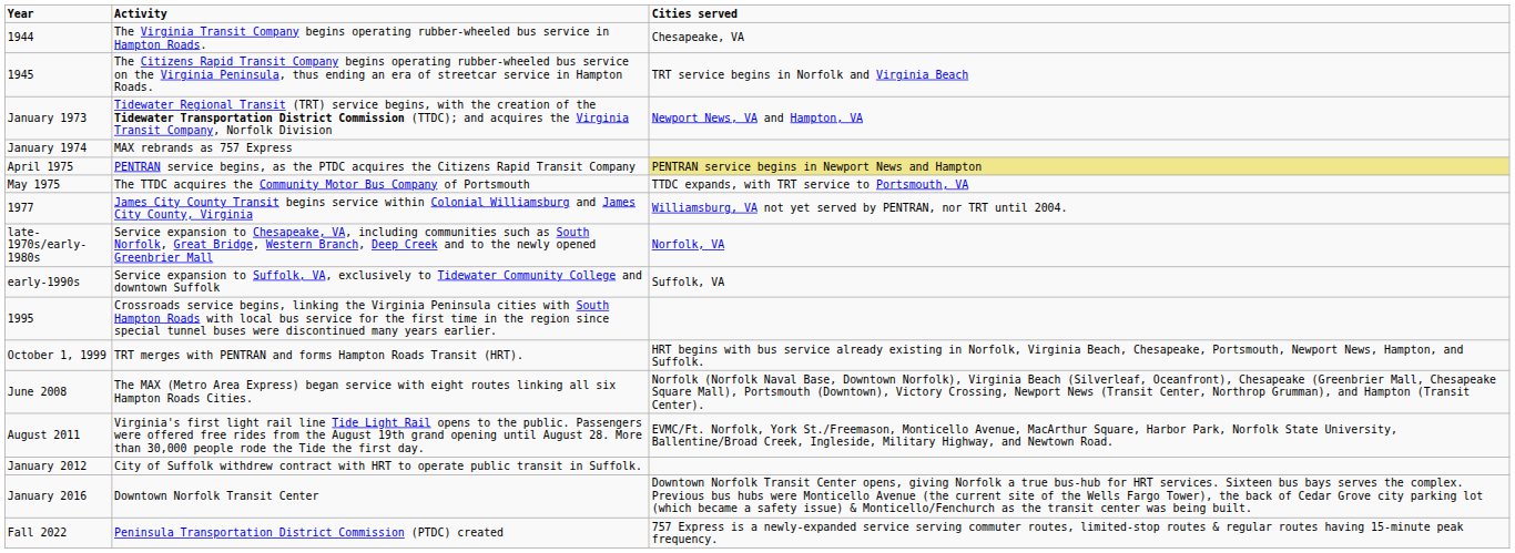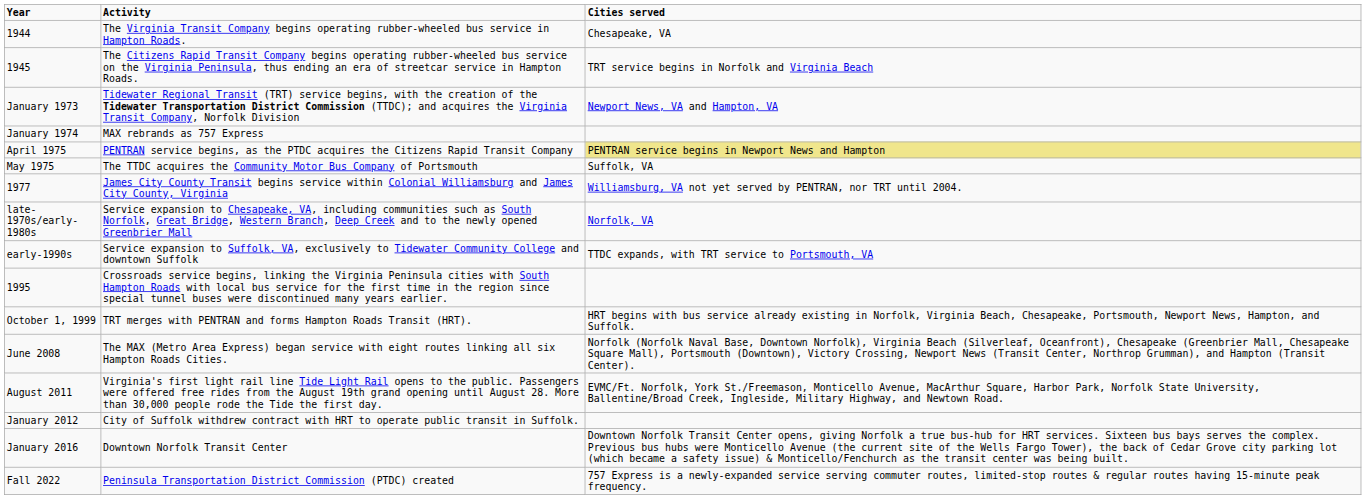May 1975 | Cities served: TTDC expands, with TRT service to Portsmouth, VA -> Suffolk, VA
early-1990s | Cities served: Suffolk, VA -> TTDC expands, with TRT service to Portsmouth, VA
